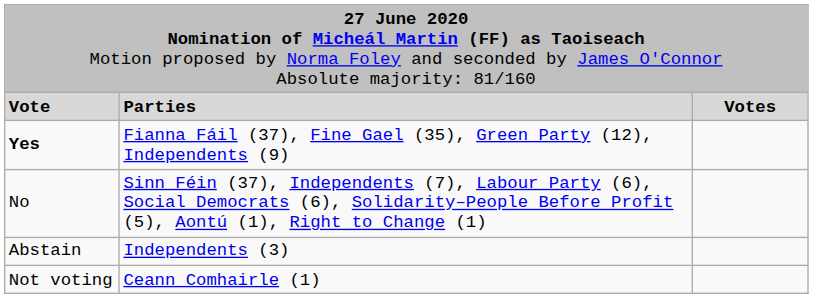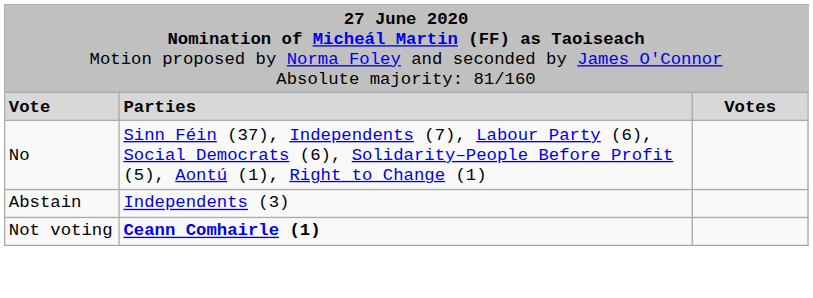- row: Yes | Fianna Fáil (37), Fine Gael (35), Green Party (12), Independents (9)
Not voting | column 2: normal -> bold
